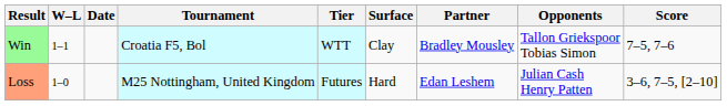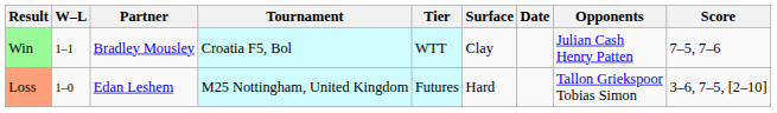columns swapped: Date <-> Partner
Win | Opponents: Tallon Griekspoor Tobias Simon -> Julian Cash Henry Patten
Loss | Opponents: Julian Cash Henry Patten -> Tallon Griekspoor Tobias Simon
